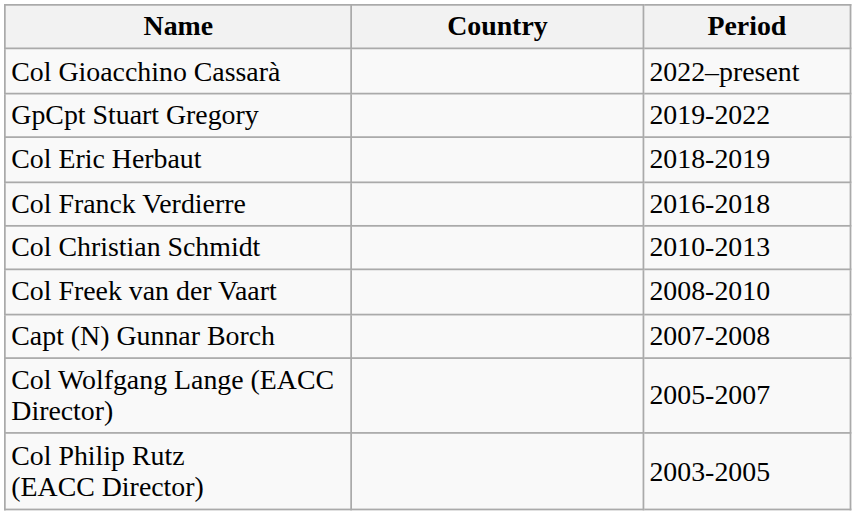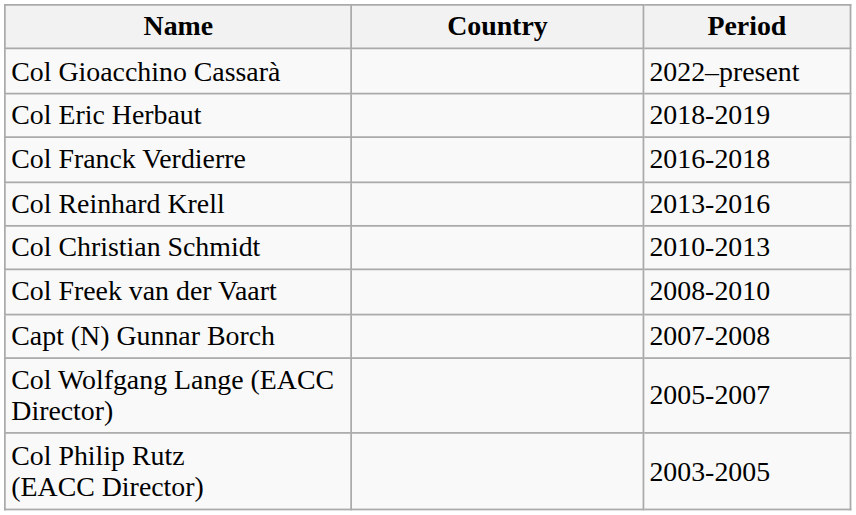- row: GpCpt Stuart Gregory | 2019-2022
+ row: Col Reinhard Krell | 2013-2016
